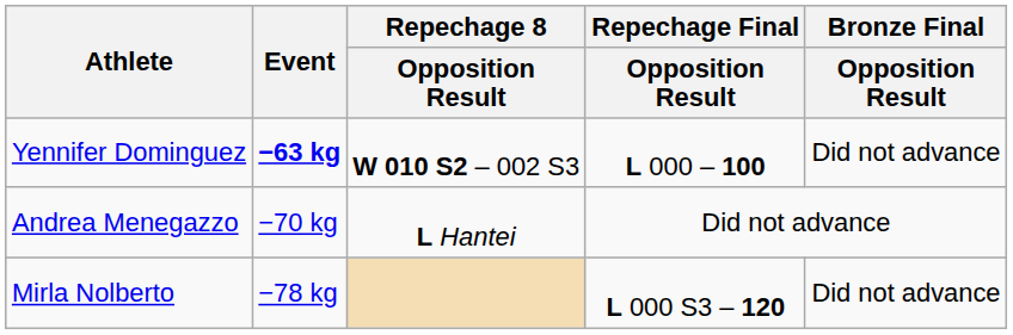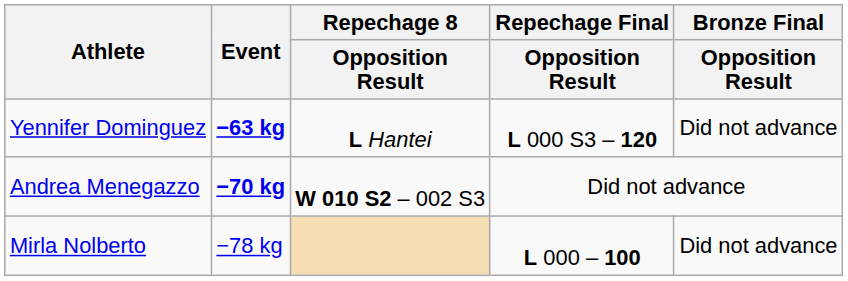Yennifer Dominguez | Repechage 8 / Opposition Result: W 010 S2 – 002 S3 -> L Hantei
Yennifer Dominguez | Repechage Final / Opposition Result: L 000 – 100 -> L 000 S3 – 120
Andrea Menegazzo | Event: normal -> bold
Andrea Menegazzo | Repechage 8 / Opposition Result: L Hantei -> W 010 S2 – 002 S3
Mirla Nolberto | Repechage Final / Opposition Result: L 000 S3 – 120 -> L 000 – 100
